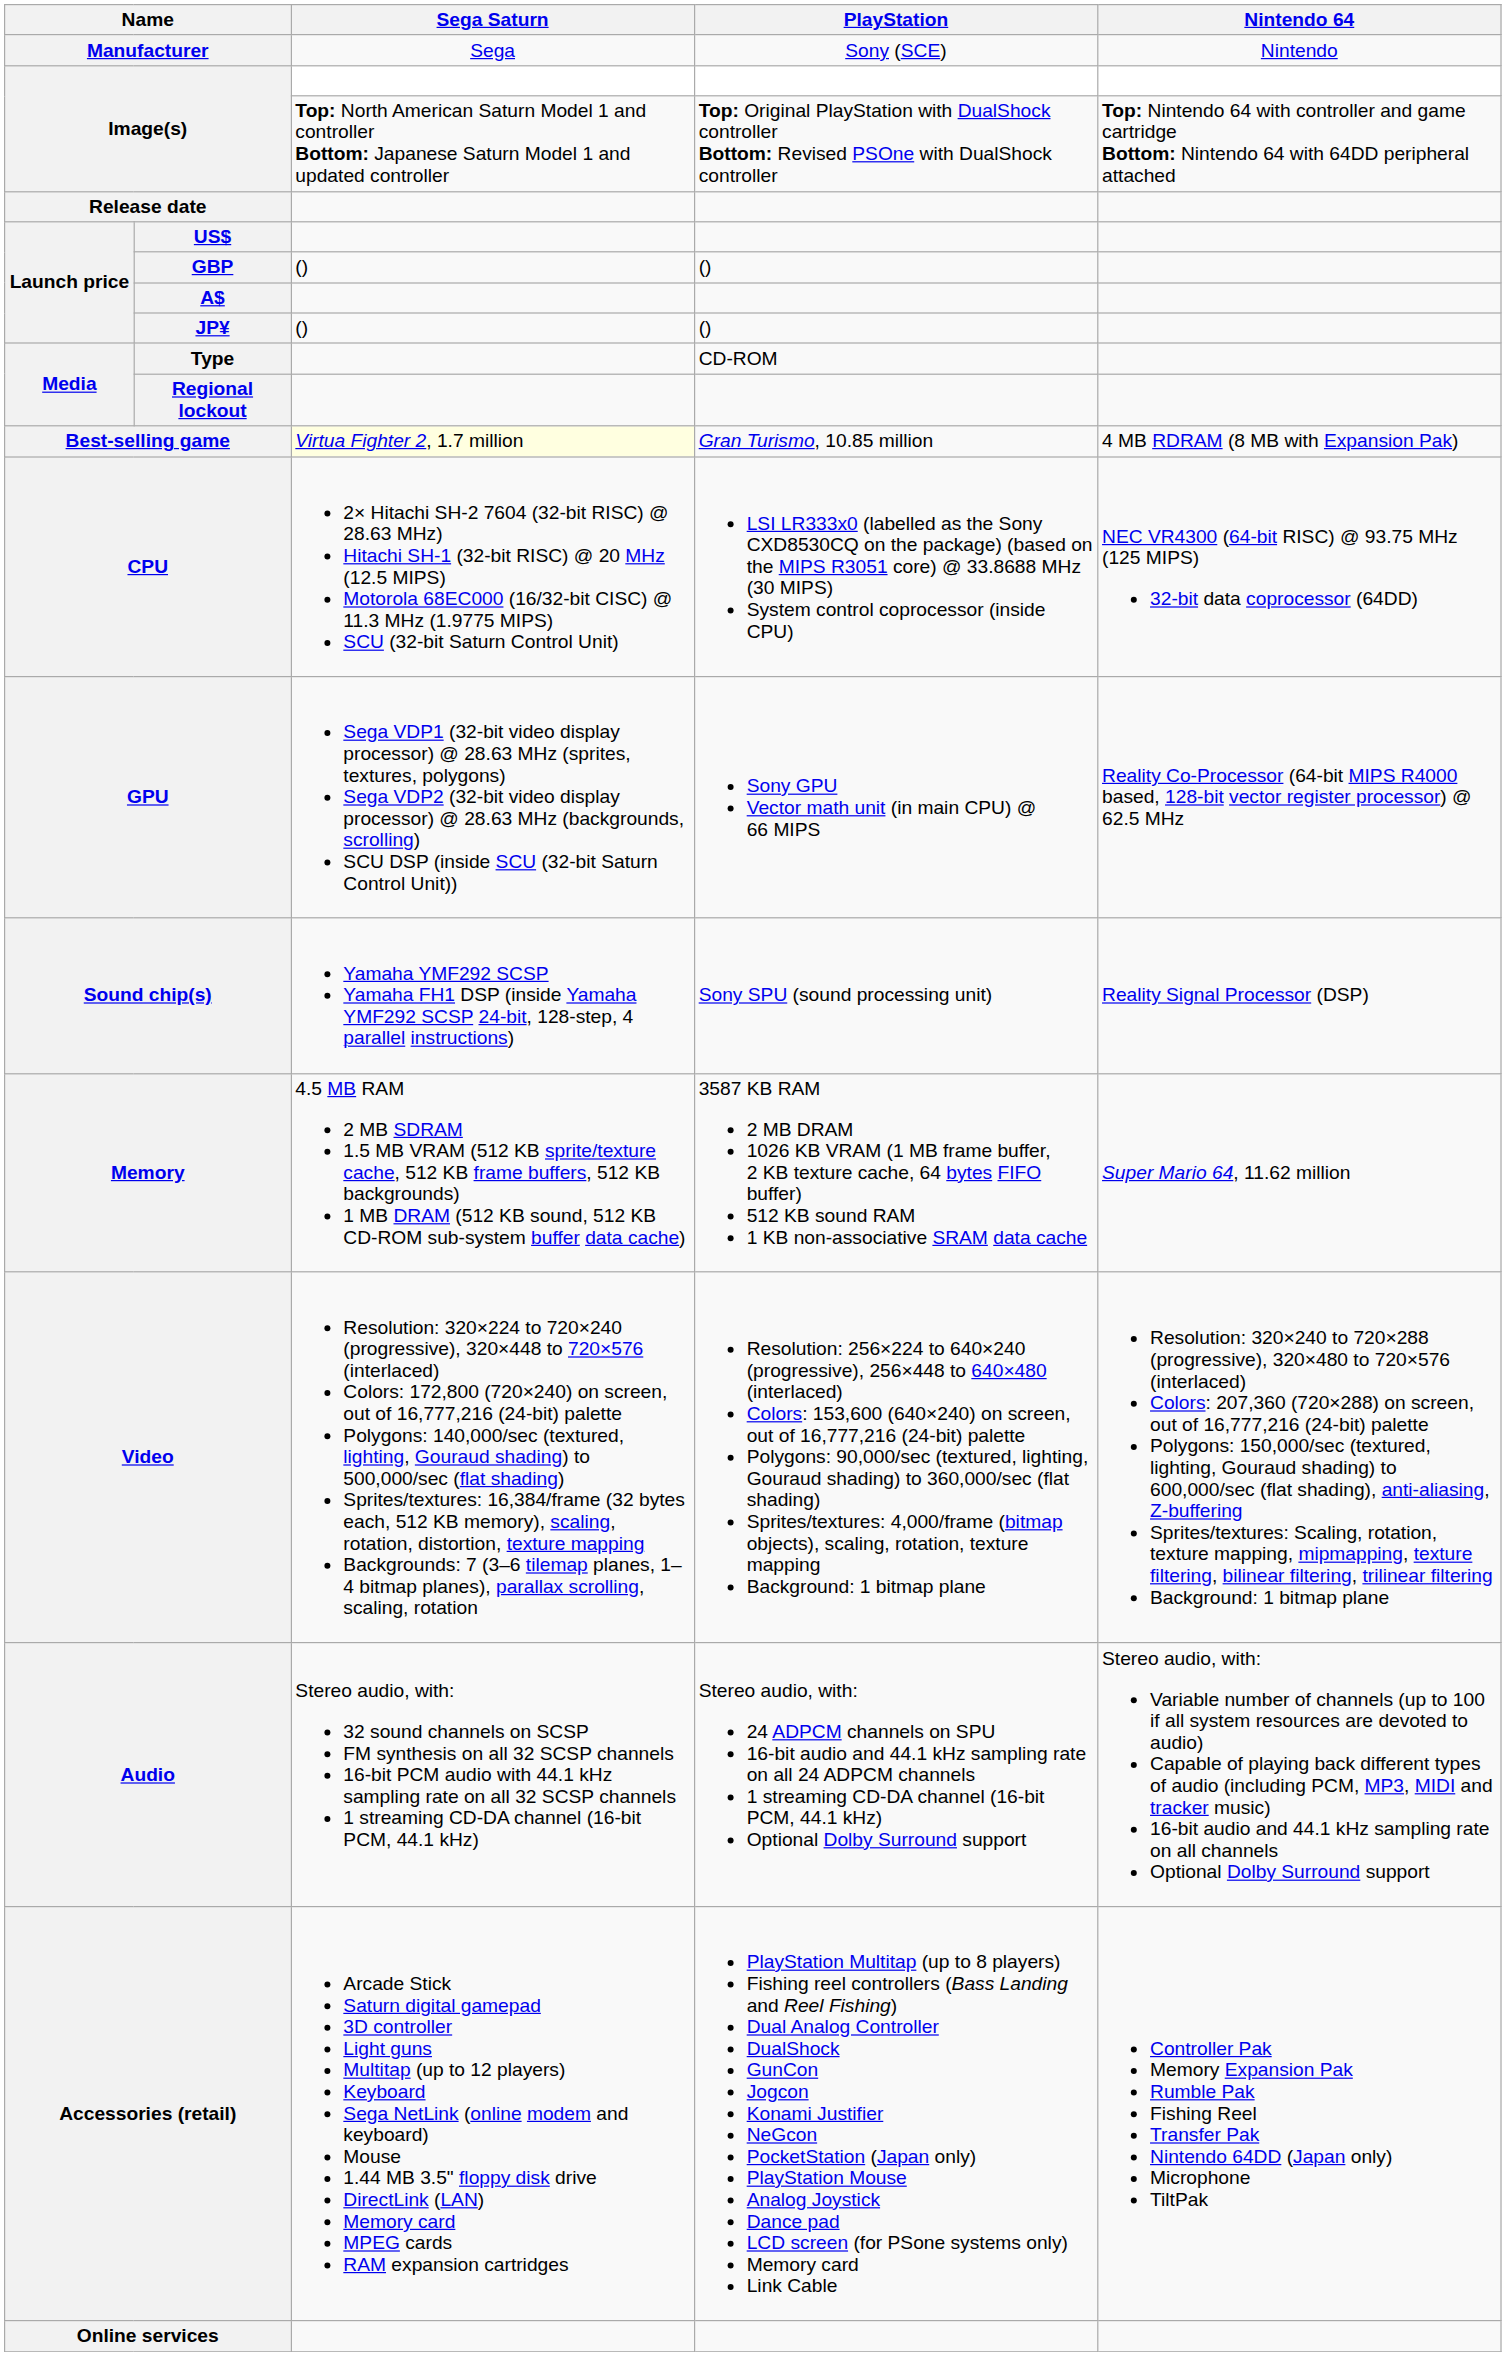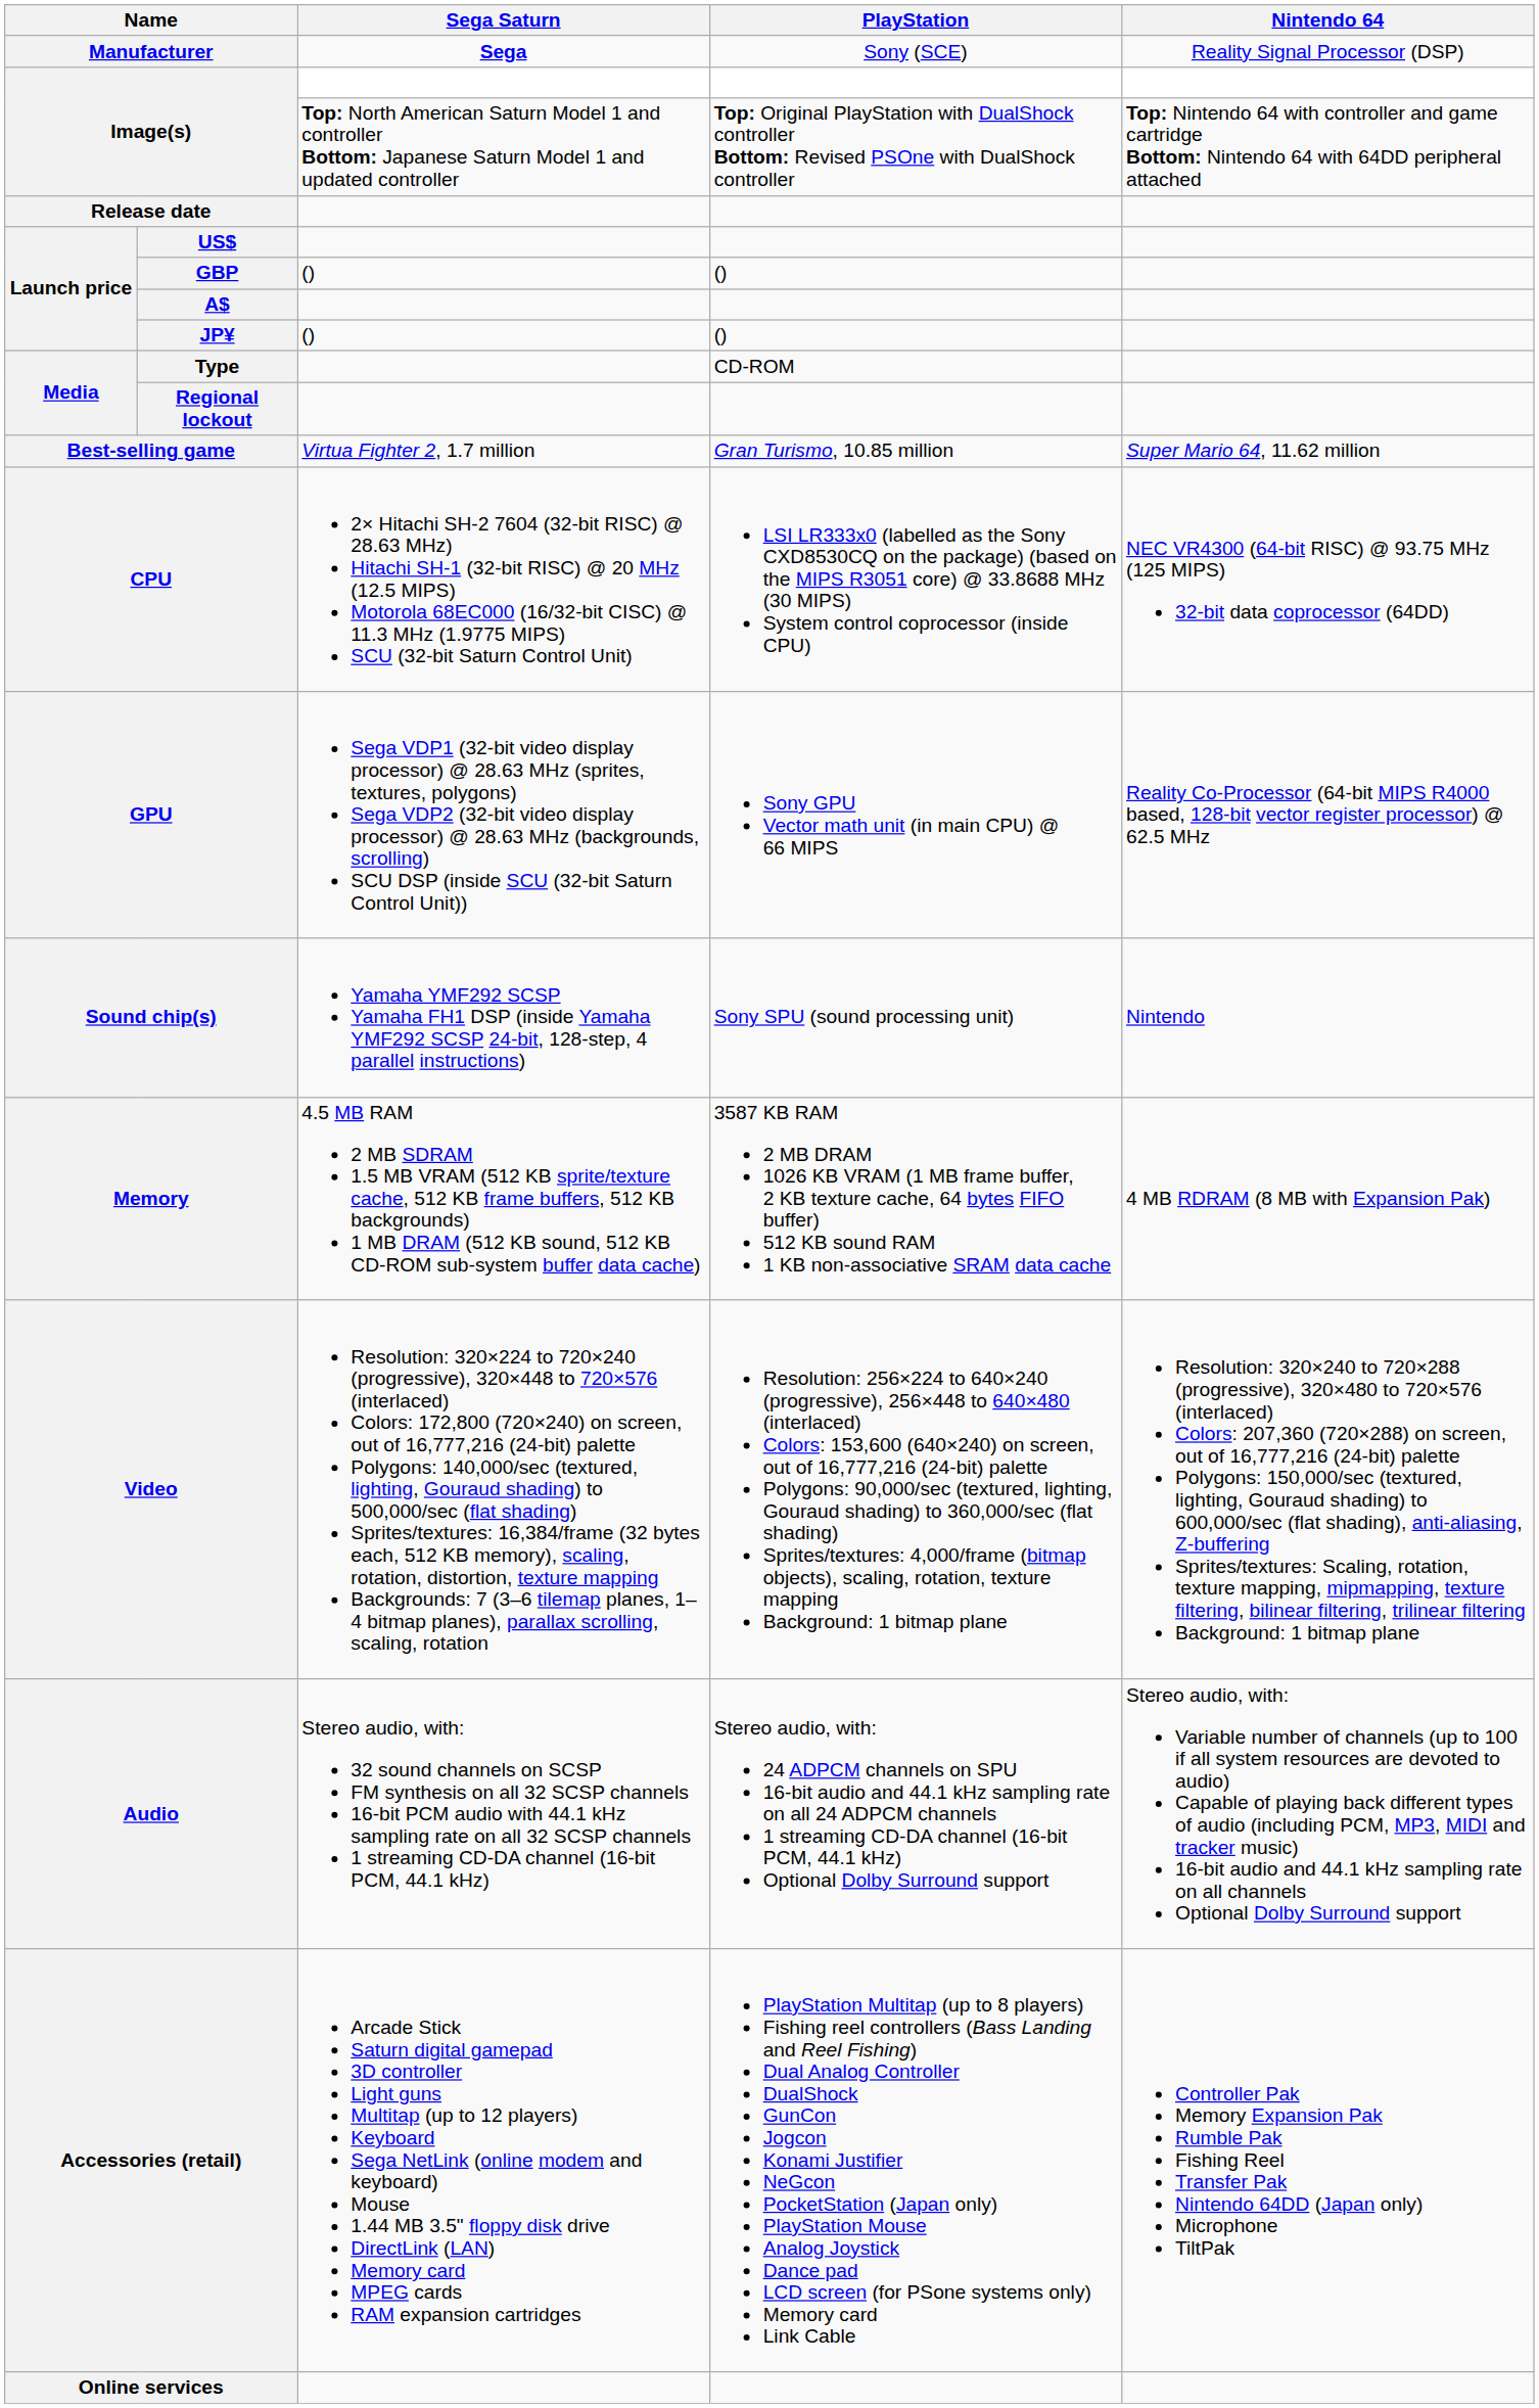Manufacturer | Sega Saturn: normal -> bold
Manufacturer | Nintendo 64: Nintendo -> Reality Signal Processor (DSP)
Best-selling game | Sega Saturn: lightyellow background -> no background
Best-selling game | Nintendo 64: 4 MB RDRAM (8 MB with Expansion Pak) -> Super Mario 64, 11.62 million
Sound chip(s) | Nintendo 64: Reality Signal Processor (DSP) -> Nintendo
Memory | Nintendo 64: Super Mario 64, 11.62 million -> 4 MB RDRAM (8 MB with Expansion Pak)
